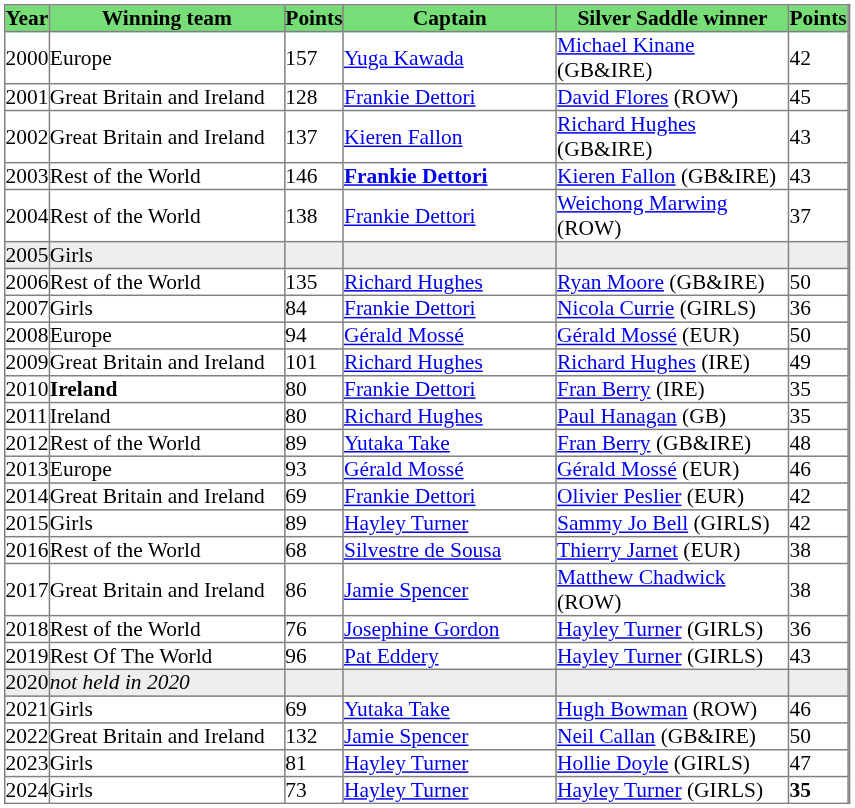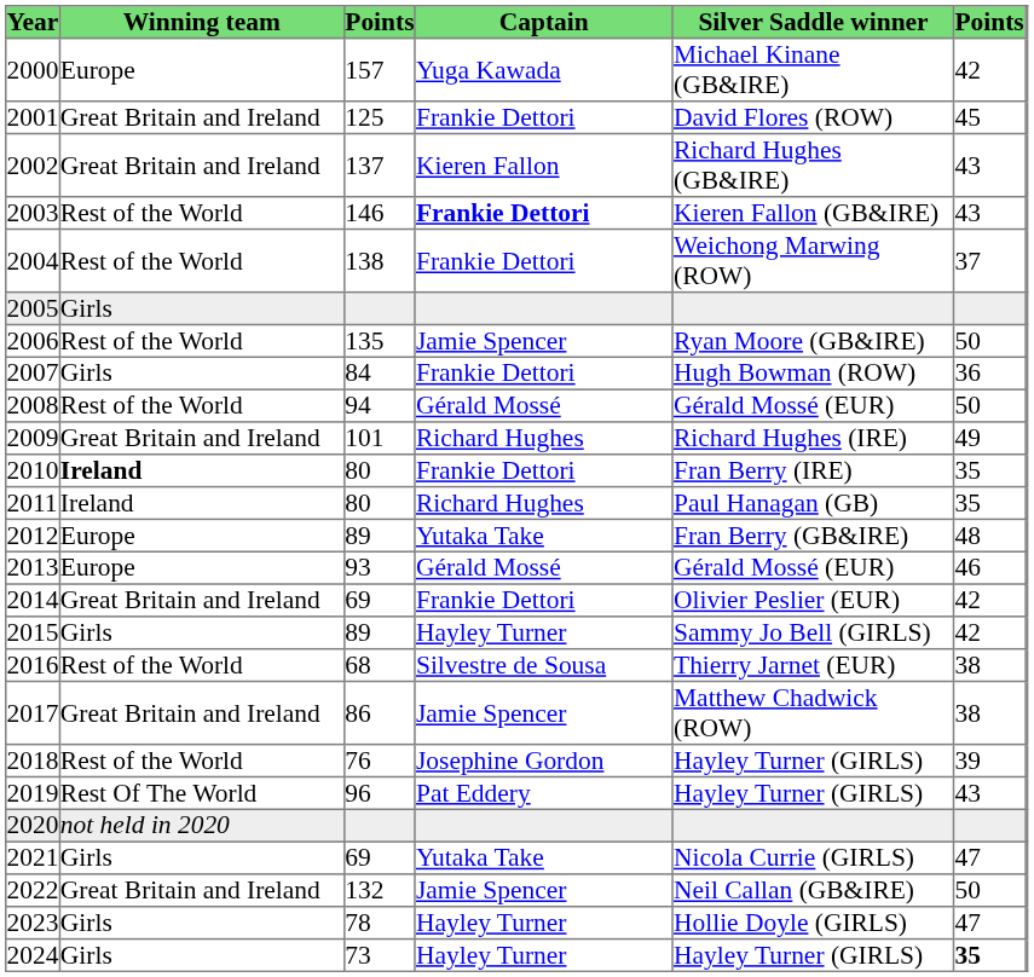2001 | column 3: 128 -> 125
2006 | Captain: Richard Hughes -> Jamie Spencer
2007 | Silver Saddle winner: Nicola Currie (GIRLS) -> Hugh Bowman (ROW)
2008 | Winning team: Europe -> Rest of the World
2012 | Winning team: Rest of the World -> Europe
2018 | column 6: 36 -> 39
2021 | Silver Saddle winner: Hugh Bowman (ROW) -> Nicola Currie (GIRLS)
2021 | column 6: 46 -> 47
2023 | column 3: 81 -> 78
